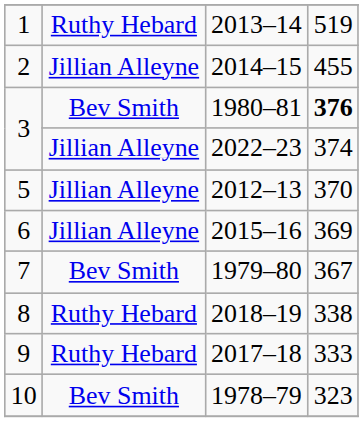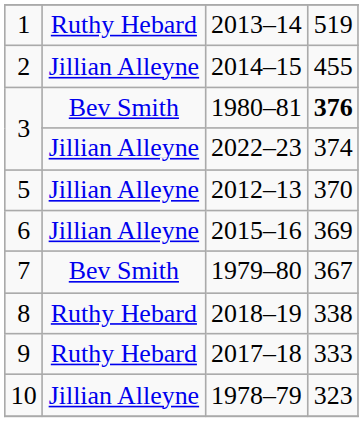1978–79 | column 2: Bev Smith -> Jillian Alleyne
